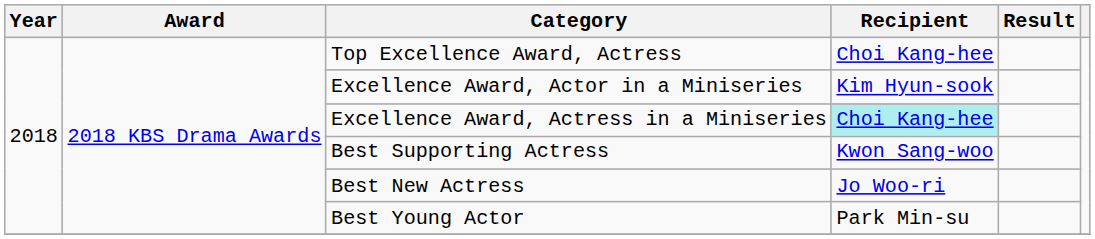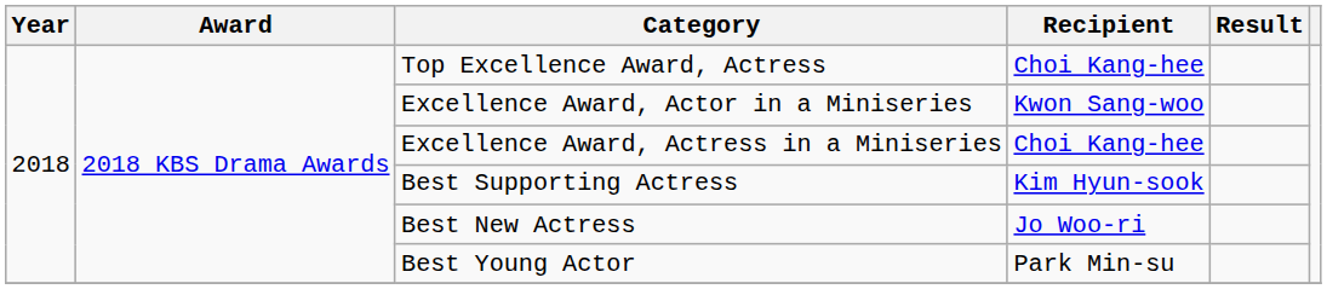Excellence Award, Actor in a Miniseries | Recipient: Kim Hyun-sook -> Kwon Sang-woo
Excellence Award, Actress in a Miniseries | Recipient: paleturquoise background -> no background
Best Supporting Actress | Recipient: Kwon Sang-woo -> Kim Hyun-sook
